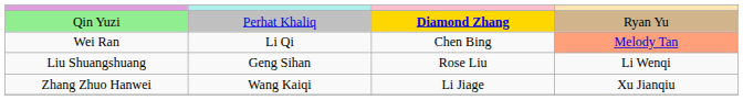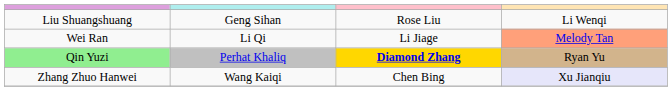rows swapped: Qin Yuzi <-> Liu Shuangshuang
Wei Ran | column 3: Chen Bing -> Li Jiage
Zhang Zhuo Hanwei | column 3: Li Jiage -> Chen Bing
Zhang Zhuo Hanwei | column 4: no background -> lavender background
